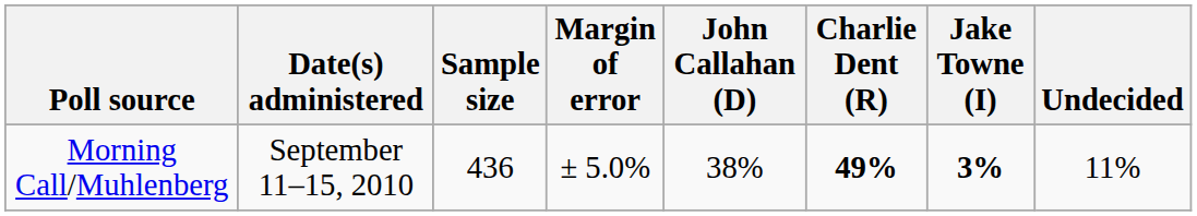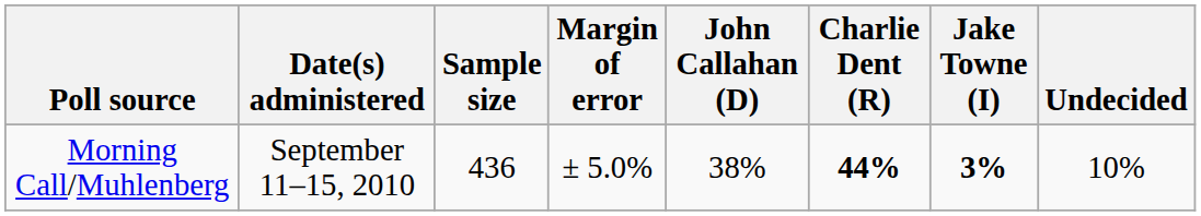Morning Call/Muhlenberg | Charlie Dent (R): 49% -> 44%
Morning Call/Muhlenberg | Undecided: 11% -> 10%
